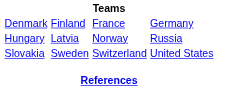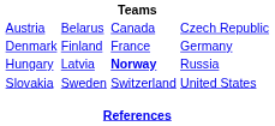+ row: Austria | Belarus | Canada | Czech Republic
Hungary | column 3: normal -> bold
